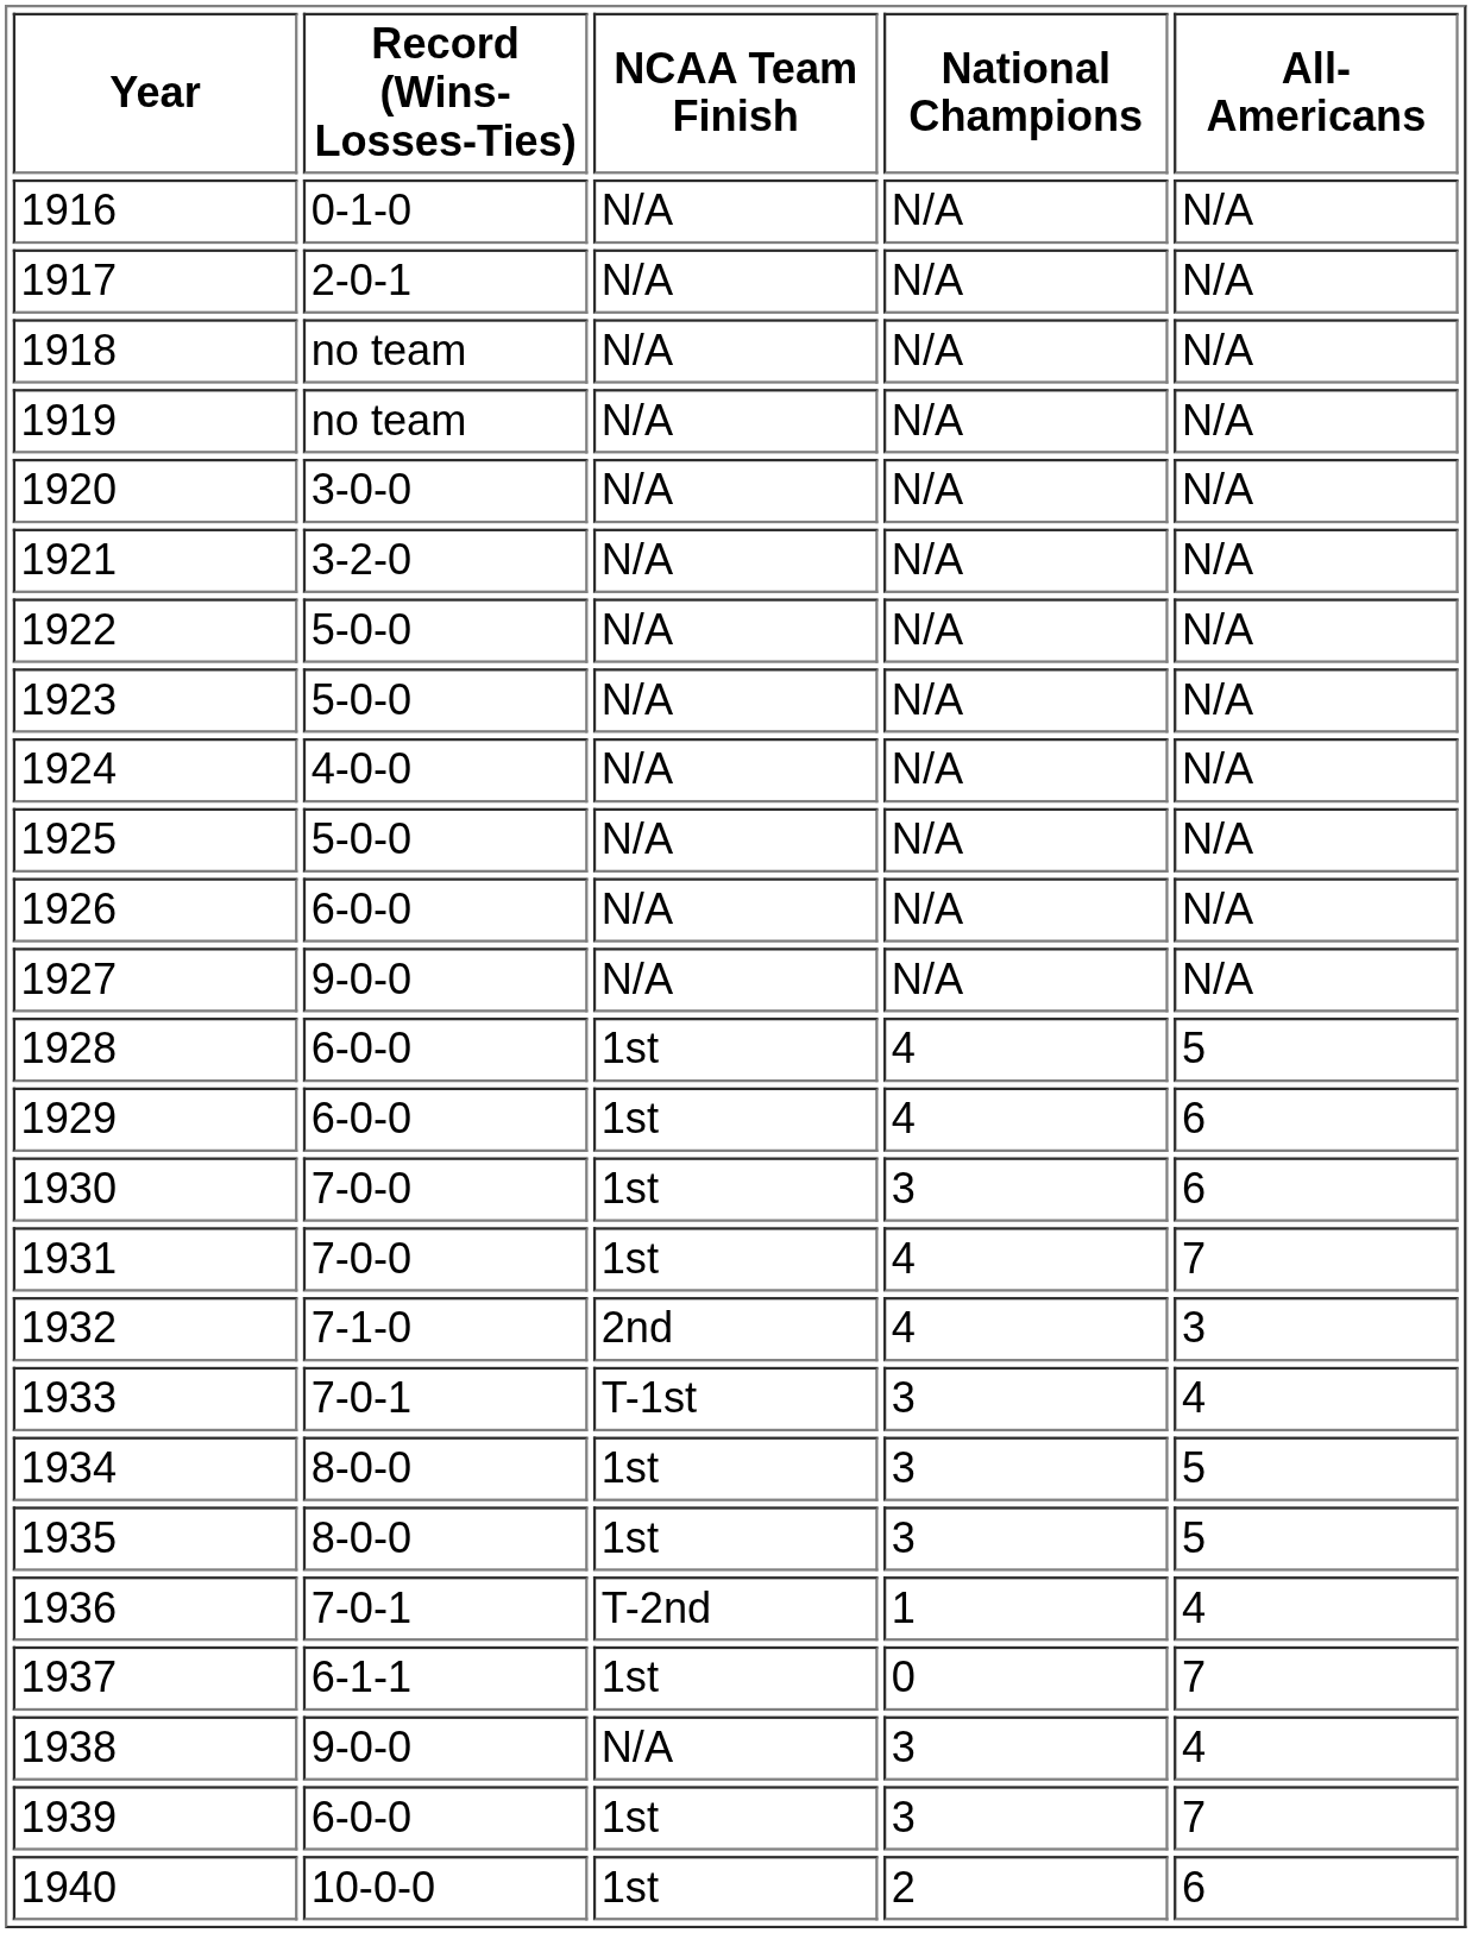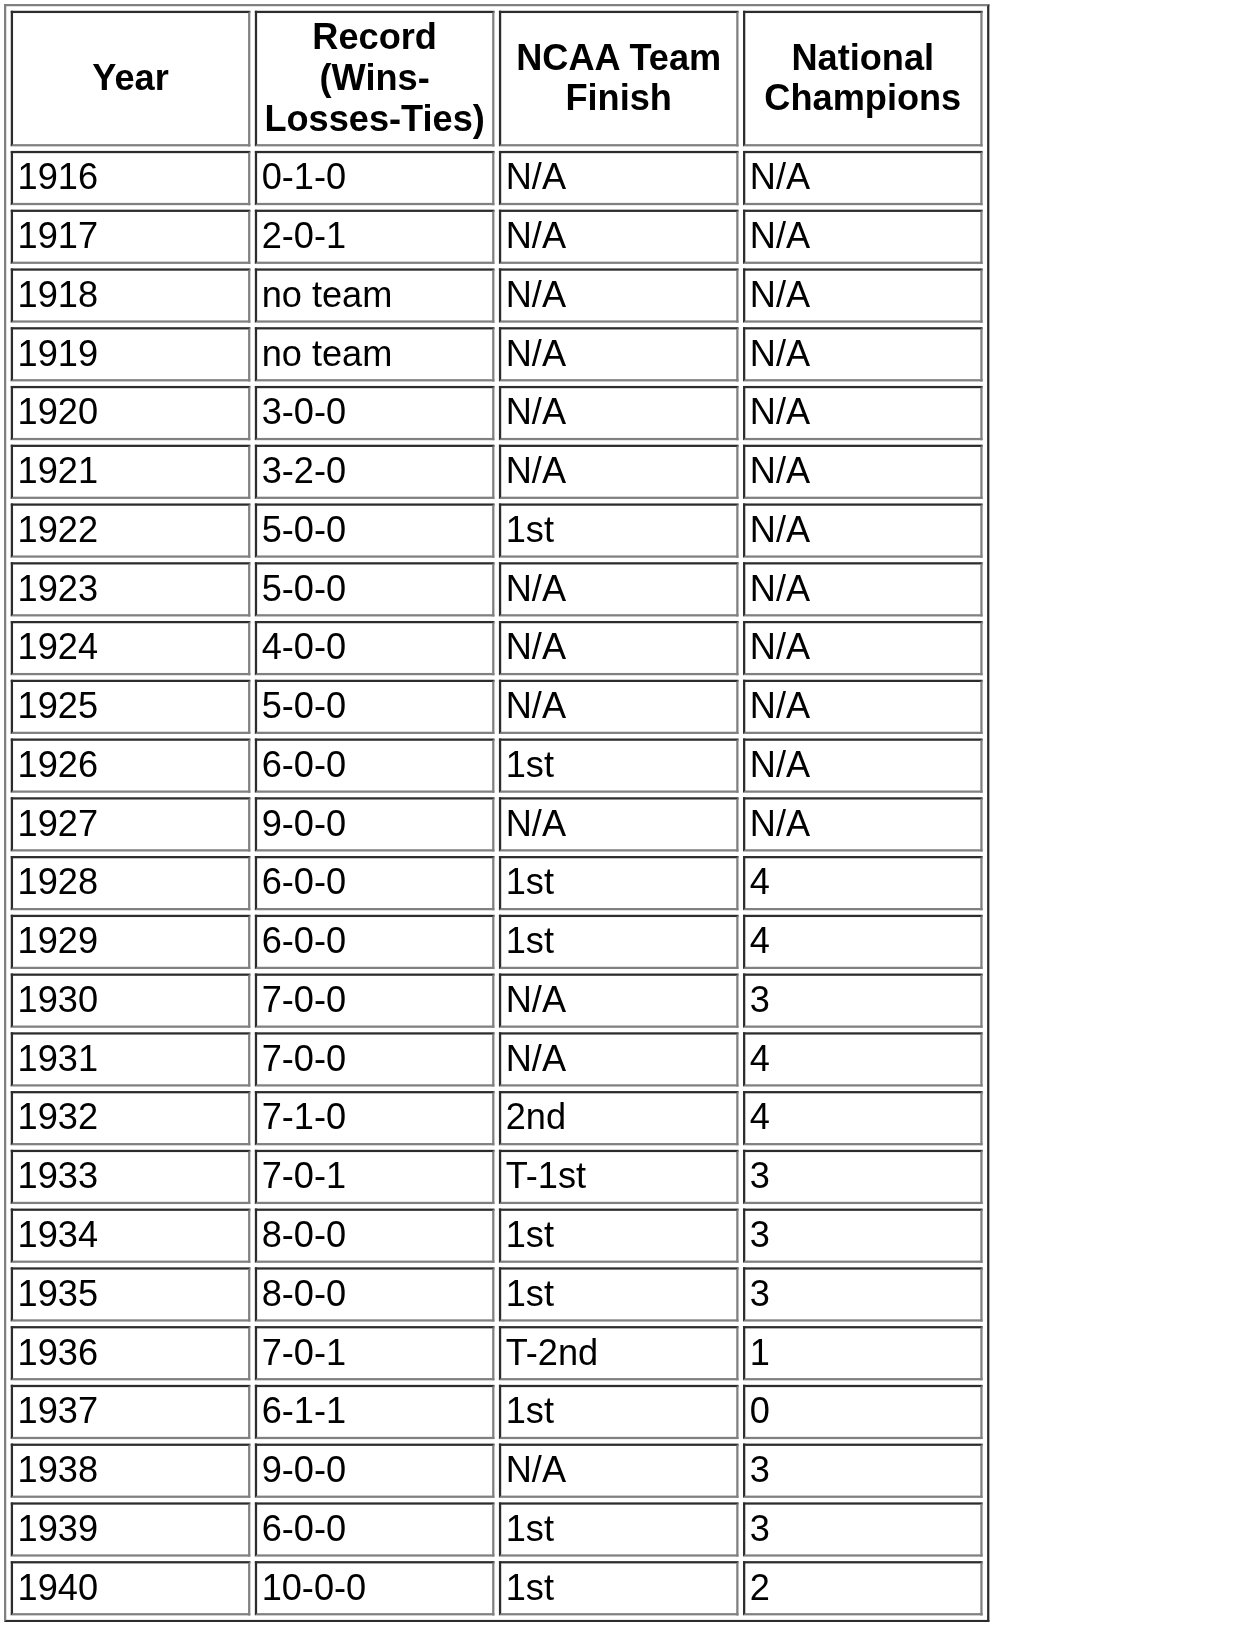- column: All-Americans | N/A | N/A | N/A | N/A | N/A | N/A | N/A | N/A | N/A | N/A | N/A | N/A | 5 | 6 | 6 | 7 | 3 | 4 | 5 | 5 | 4 | 7 | 4 | 7 | 6
1922 | NCAA Team Finish: N/A -> 1st
1926 | NCAA Team Finish: N/A -> 1st
1930 | NCAA Team Finish: 1st -> N/A
1931 | NCAA Team Finish: 1st -> N/A
